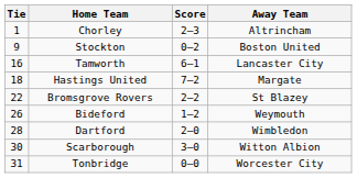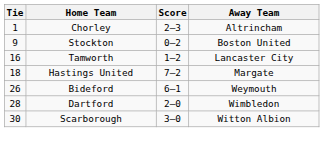Tamworth | Score: 6–1 -> 1–2
- row: 22 | Bromsgrove Rovers | 2–2 | St Blazey
Bideford | Score: 1–2 -> 6–1
- row: 31 | Tonbridge | 0–0 | Worcester City
